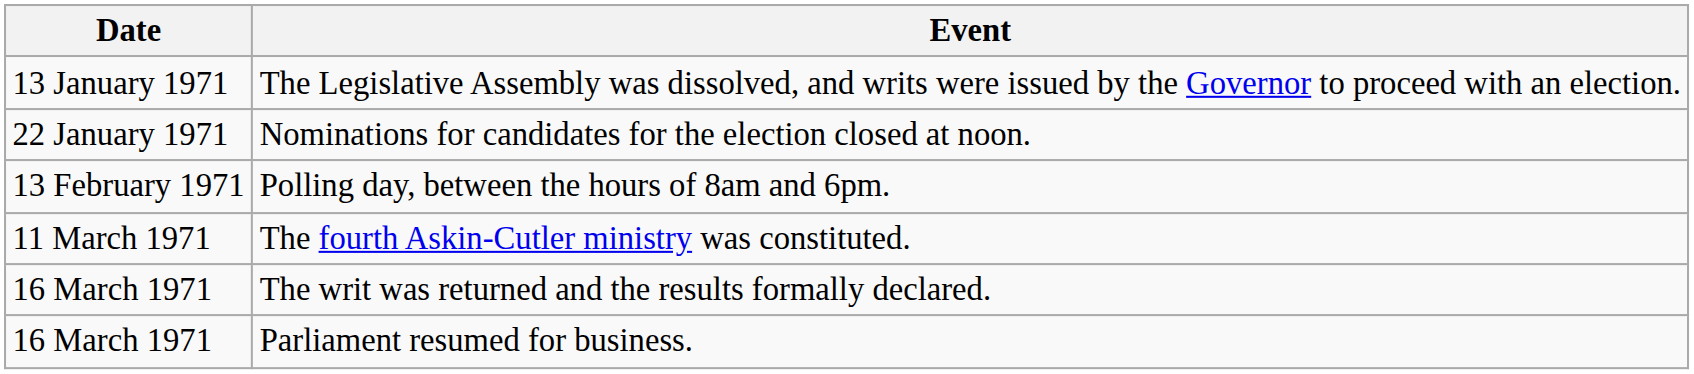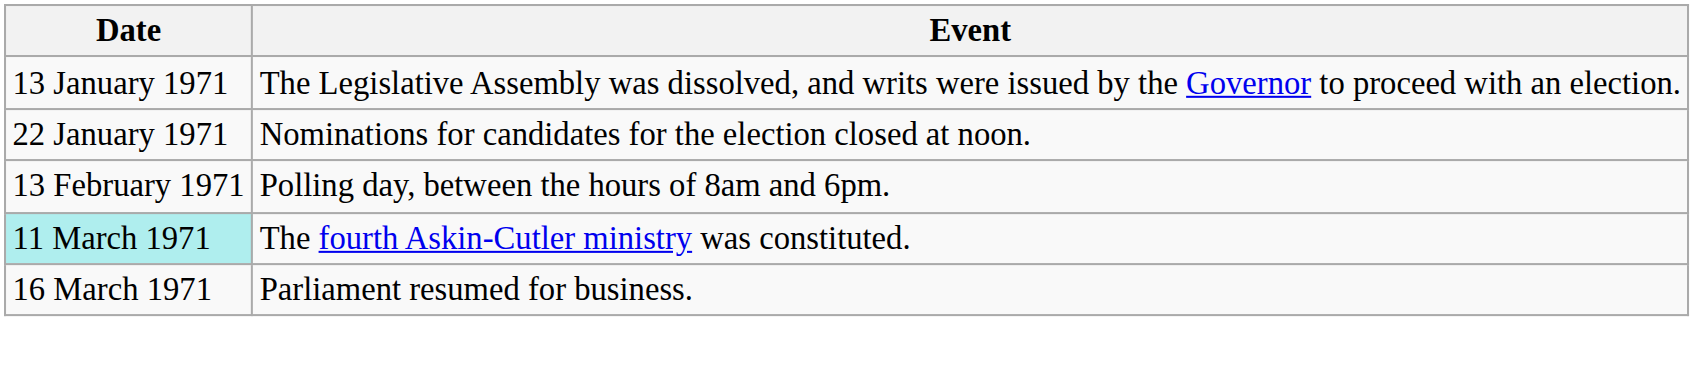The fourth Askin-Cutler ministry was constituted. | Date: no background -> paleturquoise background
- row: 16 March 1971 | The writ was returned and the results formally declared.
